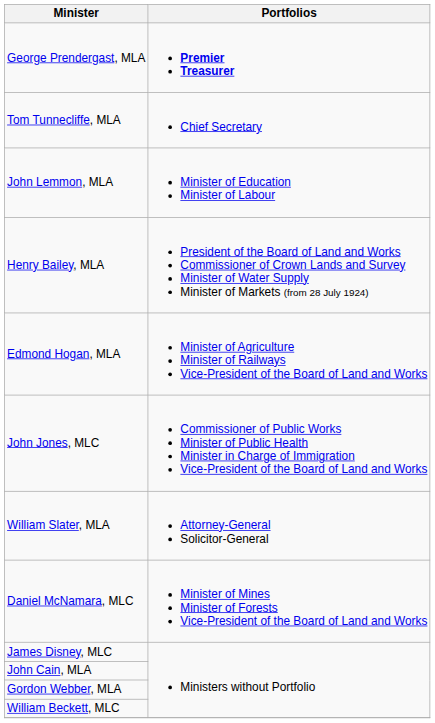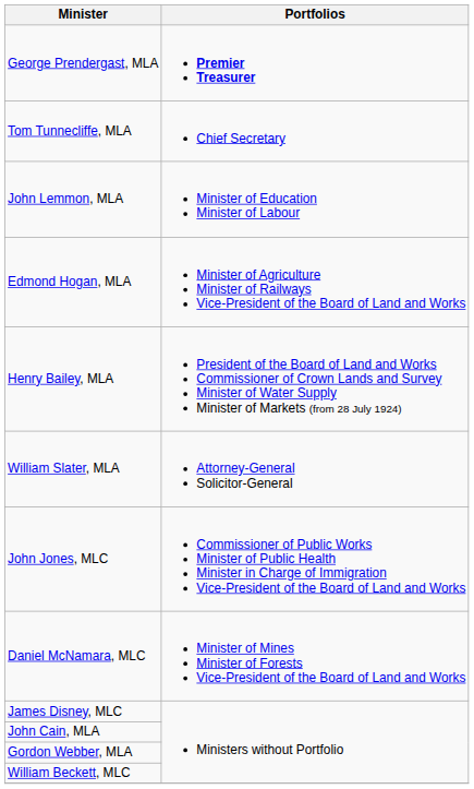rows swapped: Edmond Hogan, MLA <-> Henry Bailey, MLA
rows swapped: William Slater, MLA <-> John Jones, MLC
